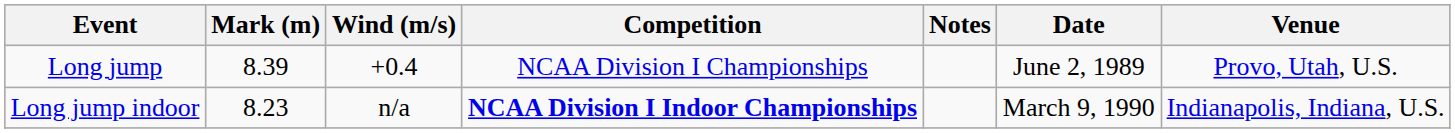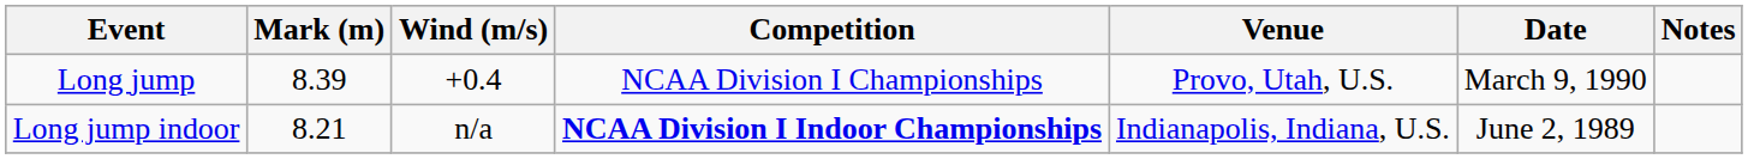columns swapped: Venue <-> Notes
Long jump | Date: June 2, 1989 -> March 9, 1990
Long jump indoor | Mark (m): 8.23 -> 8.21
Long jump indoor | Date: March 9, 1990 -> June 2, 1989
